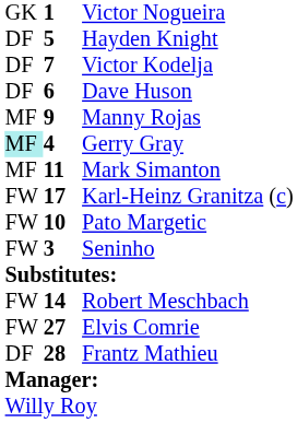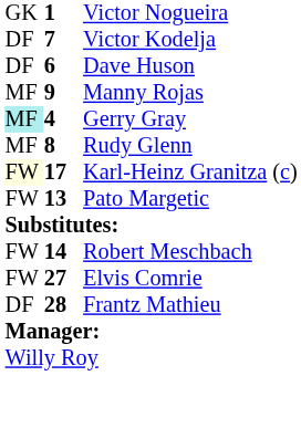- row: DF | 5 | Hayden Knight
+ row: MF | 8 | Rudy Glenn
- row: MF | 11 | Mark Simanton
Karl-Heinz Granitza (c) | column 1: no background -> lightyellow background
Pato Margetic | column 2: 10 -> 13
- row: FW | 3 | Seninho
